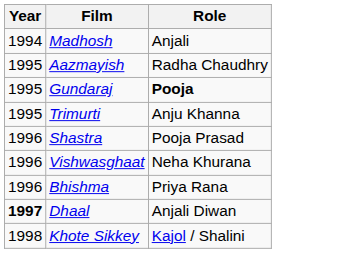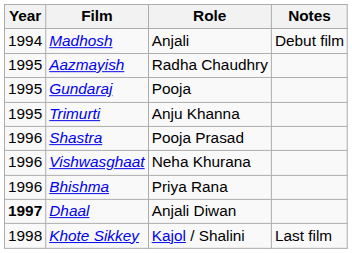+ column: Notes | Debut film | Last film
Gundaraj | Role: bold -> normal
